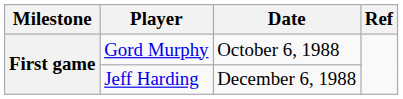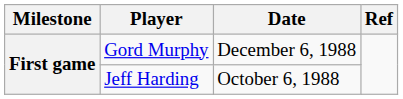Gord Murphy | Date: October 6, 1988 -> December 6, 1988
Jeff Harding | Date: December 6, 1988 -> October 6, 1988
